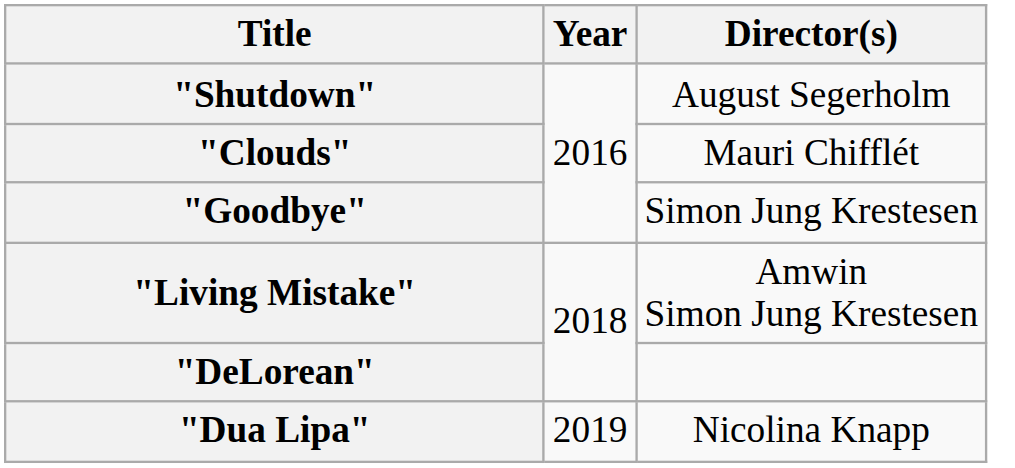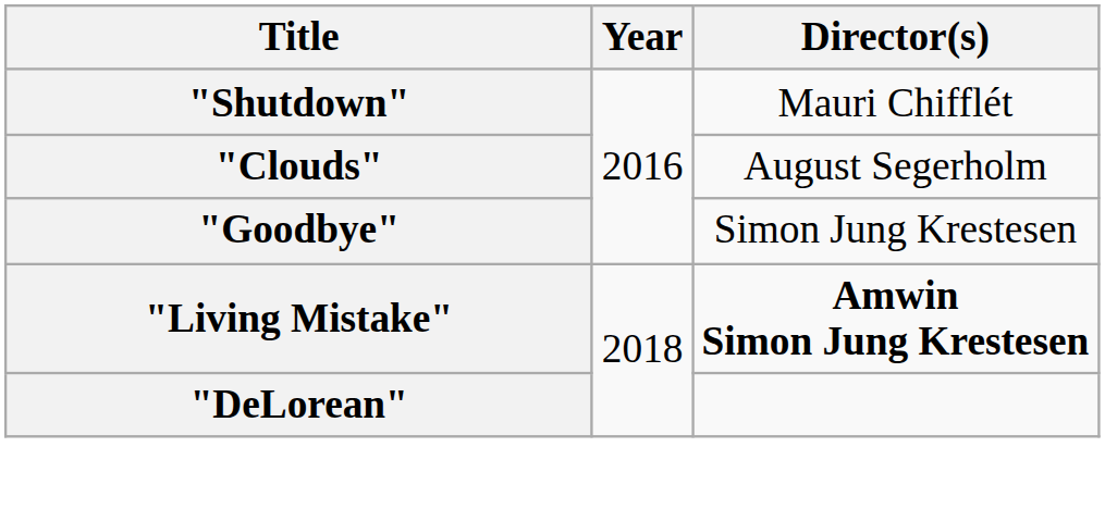"Shutdown" | Director(s): August Segerholm -> Mauri Chifflét
"Clouds" | Director(s): Mauri Chifflét -> August Segerholm
"Living Mistake" | Director(s): normal -> bold
- row: "Dua Lipa" | 2019 | Nicolina Knapp
